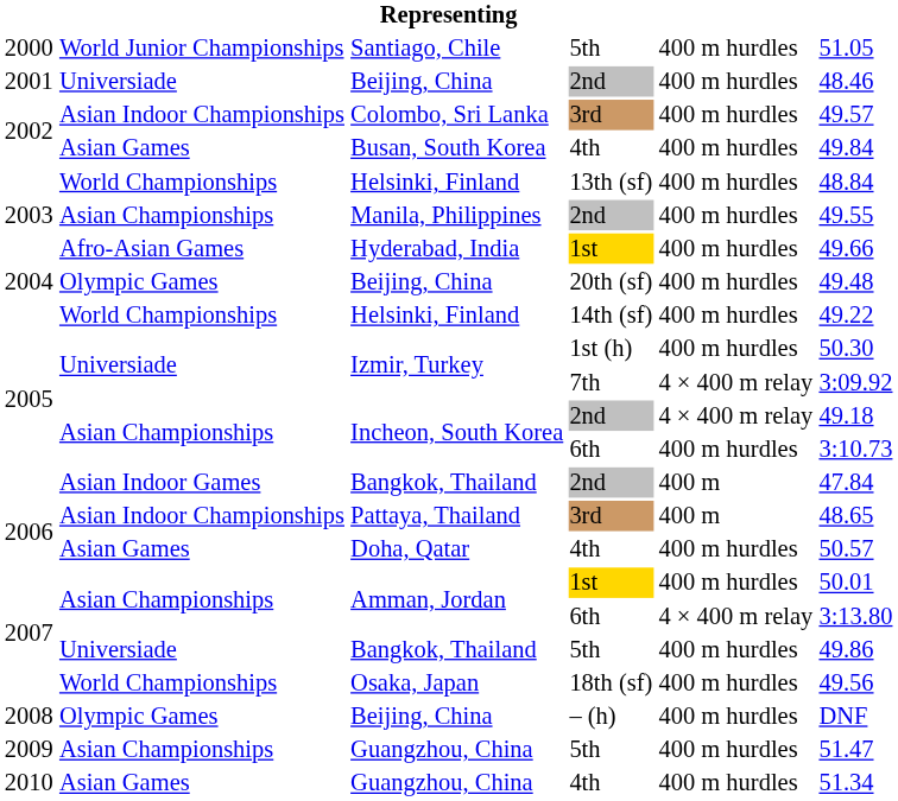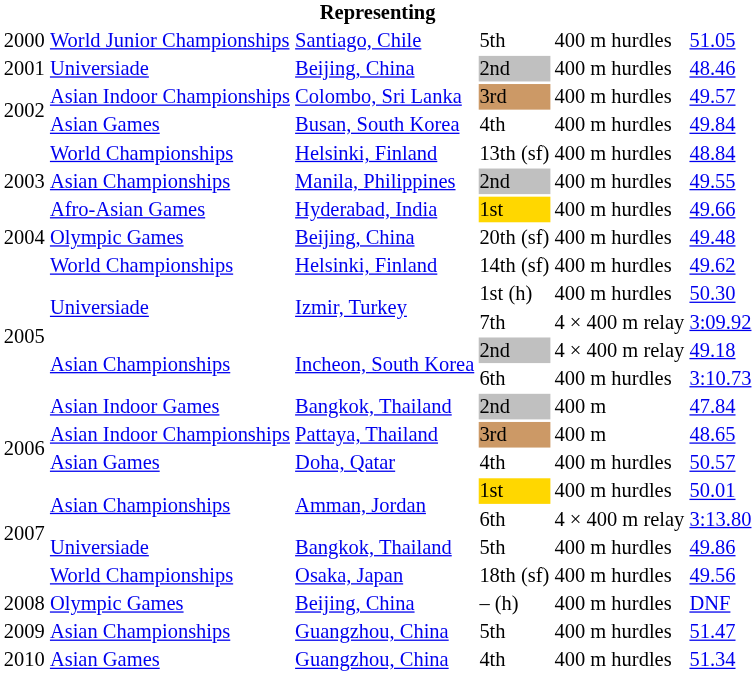Helsinki, Finland / 14th (sf) | column 6: 49.22 -> 49.62
